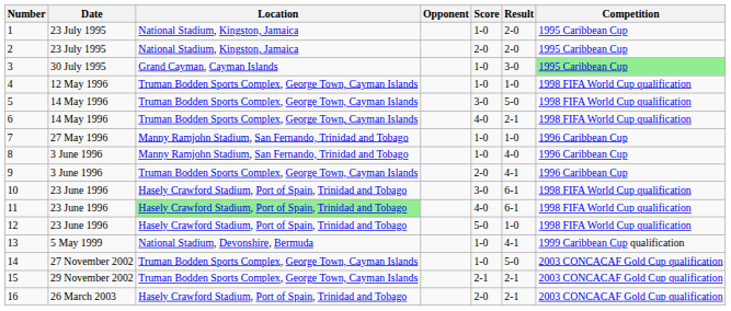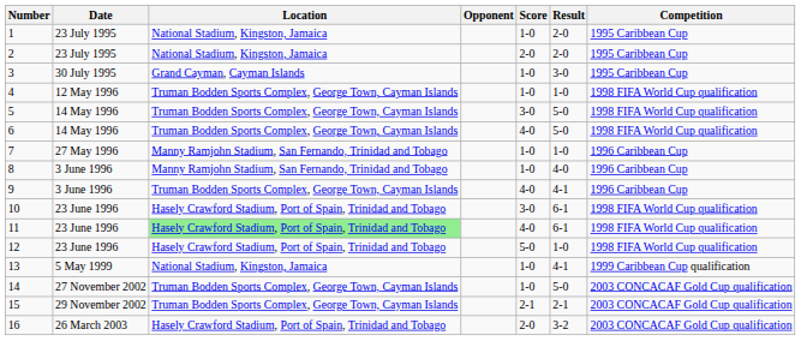3 | Competition: lightgreen background -> no background
6 | Result: 2-1 -> 5-0
9 | Score: 2-0 -> 4-0
13 | Location: National Stadium, Devonshire, Bermuda -> National Stadium, Kingston, Jamaica
16 | Result: 2-1 -> 3-2
